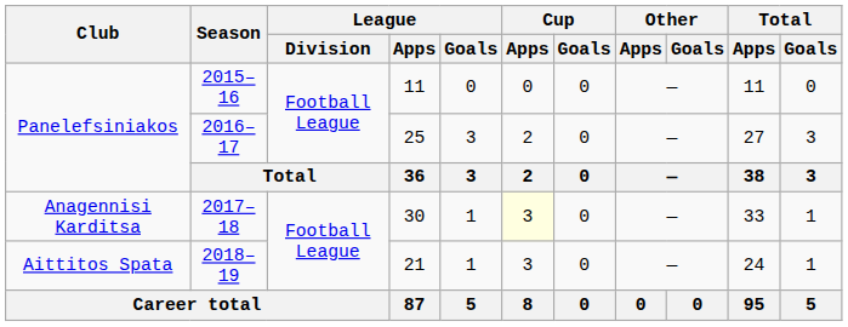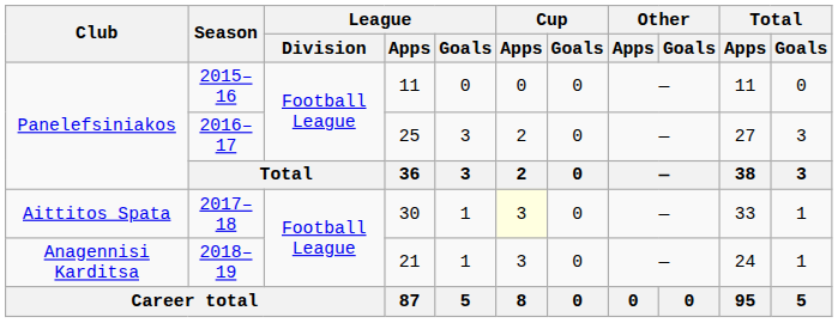2017–18 | Club: Anagennisi Karditsa -> Aittitos Spata
2018–19 | Club: Aittitos Spata -> Anagennisi Karditsa
